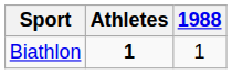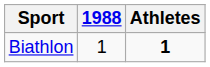columns swapped: 1988 <-> Athletes
